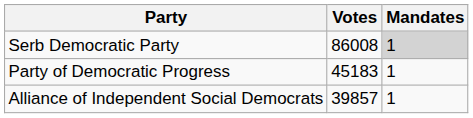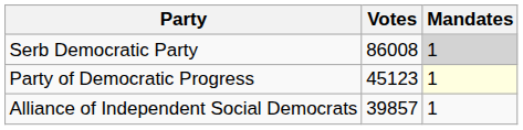Party of Democratic Progress | Votes: 45183 -> 45123
Party of Democratic Progress | Mandates: no background -> lightyellow background
